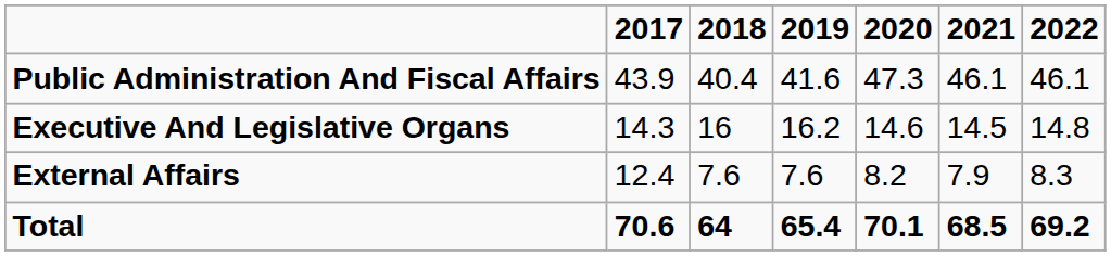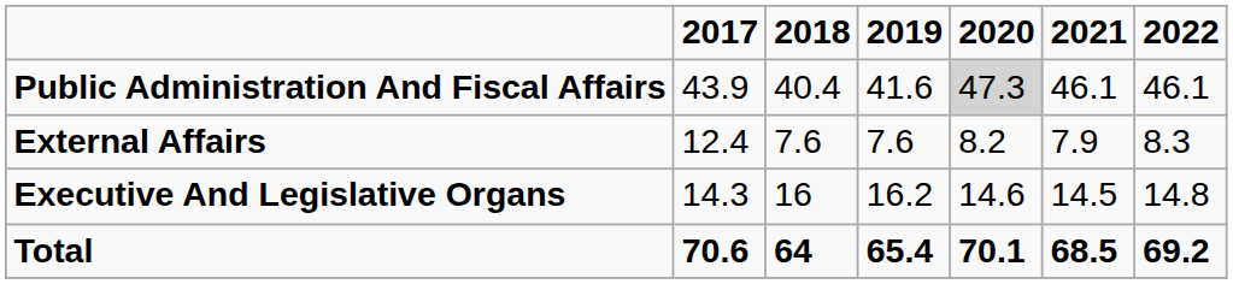Public Administration And Fiscal Affairs | 2020: no background -> lightgrey background
rows swapped: Executive And Legislative Organs <-> External Affairs
